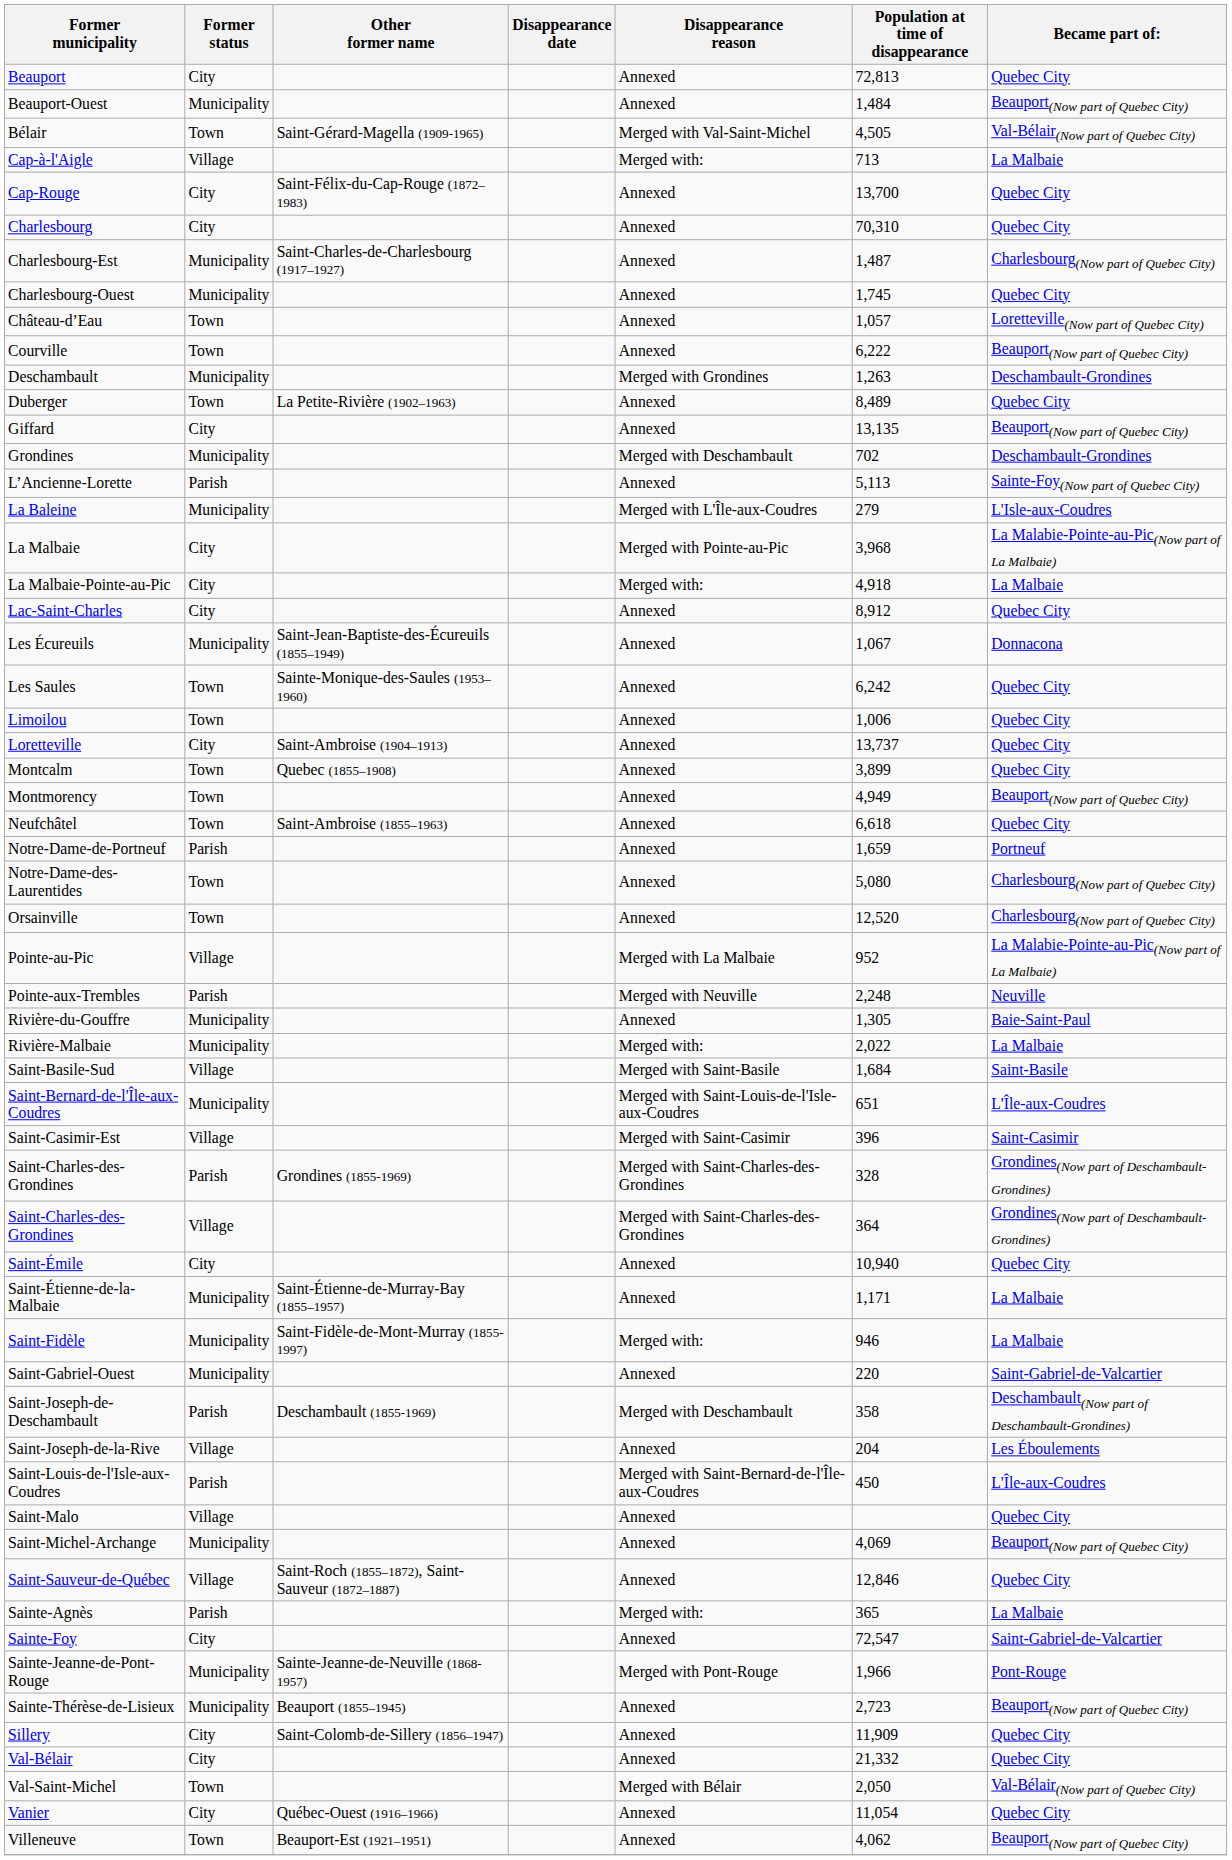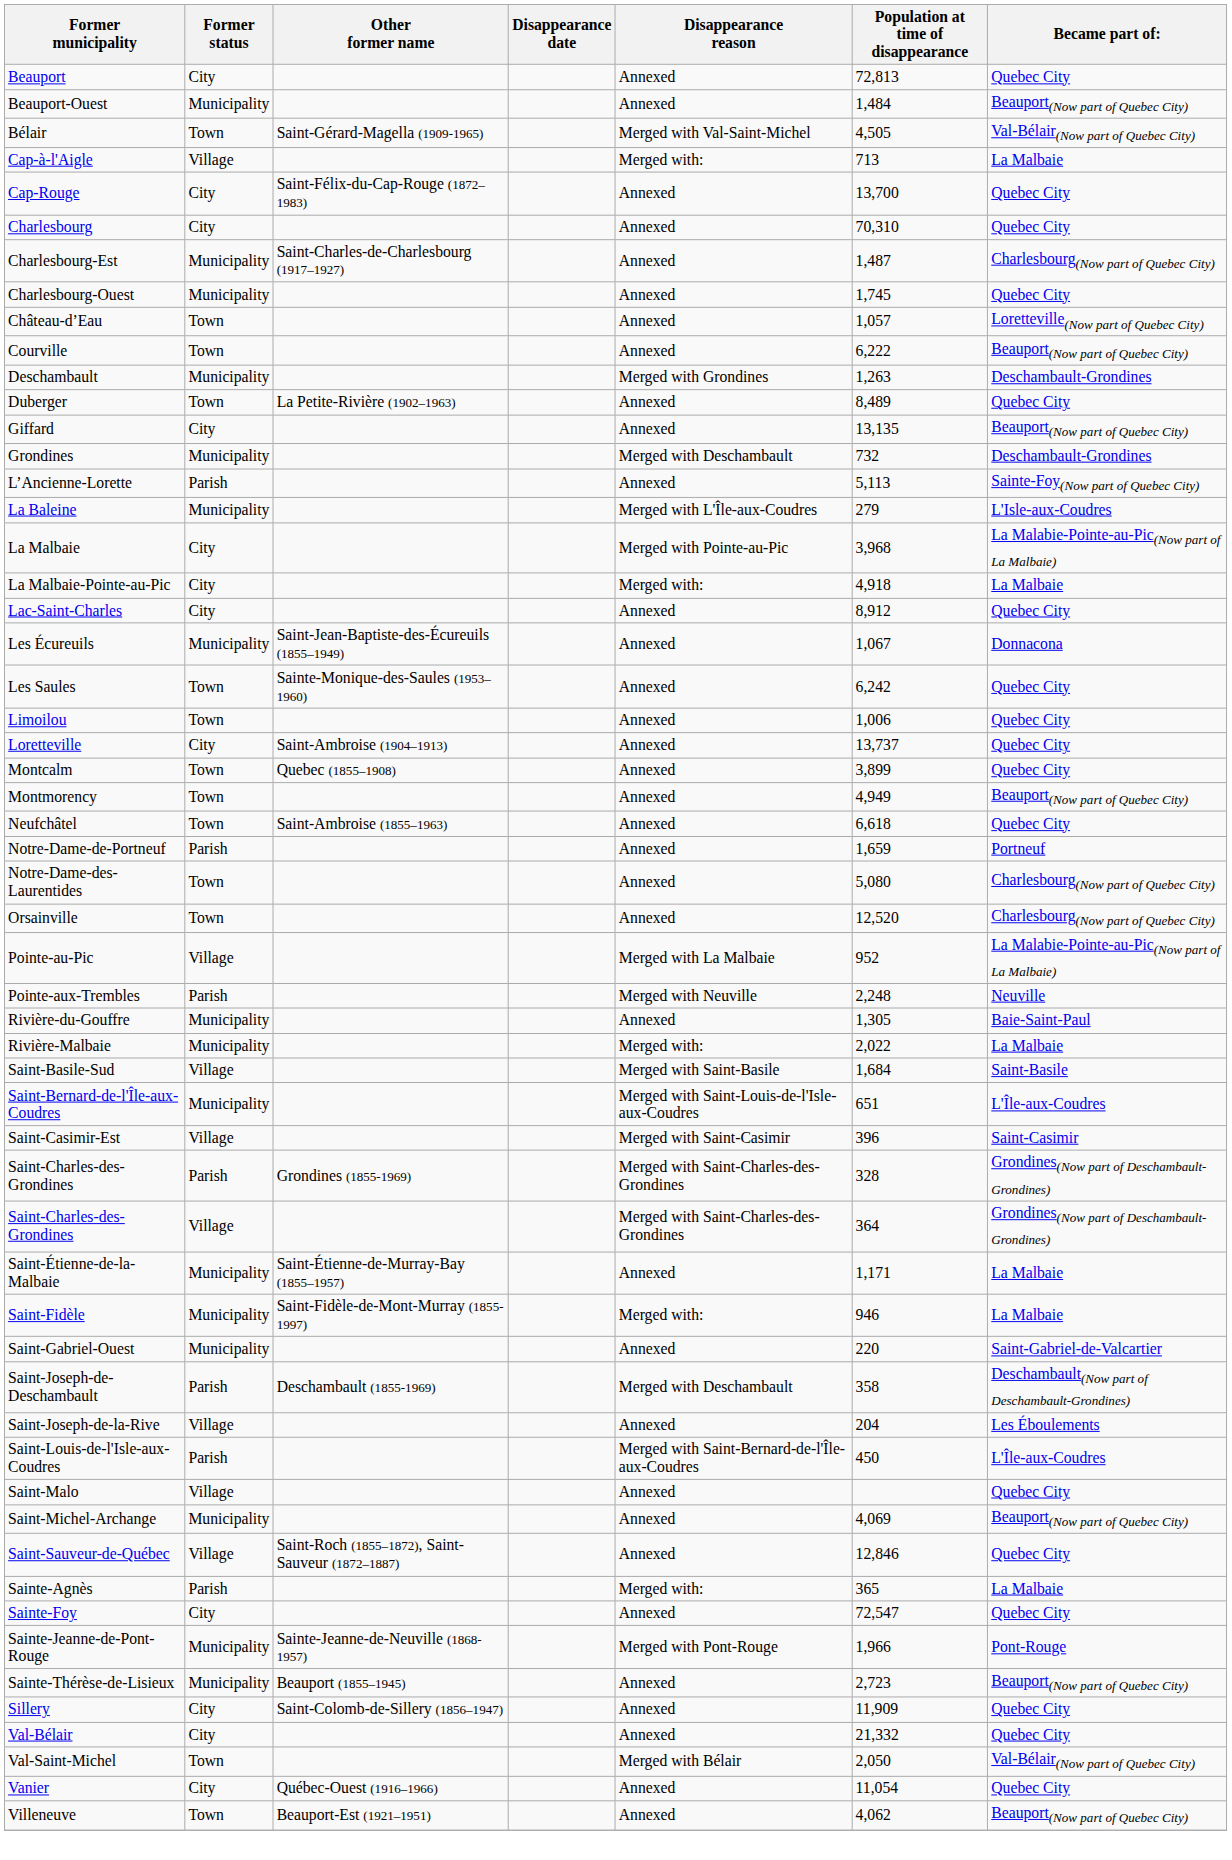Grondines | Population at time of disappearance: 702 -> 732
- row: Saint-Émile | City | Annexed | 10,940 | Quebec City
Sainte-Foy | Became part of:: Saint-Gabriel-de-Valcartier -> Quebec City
